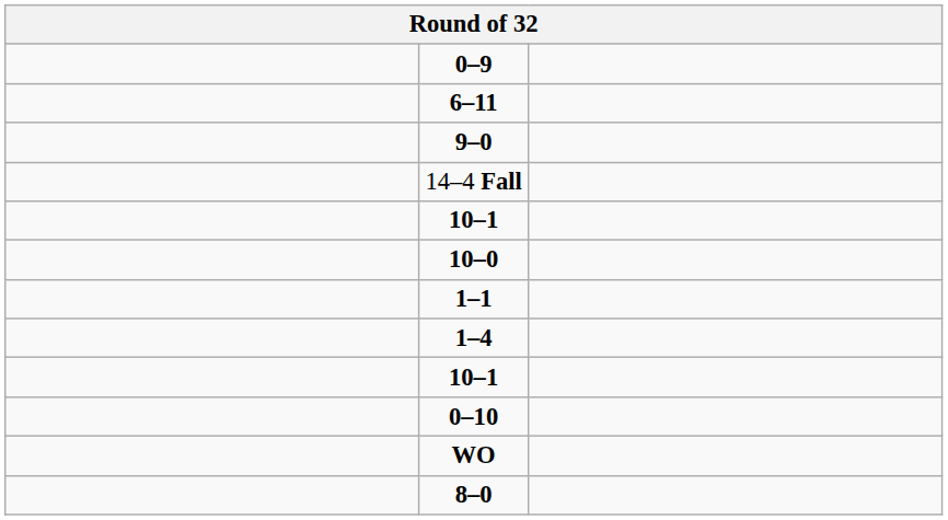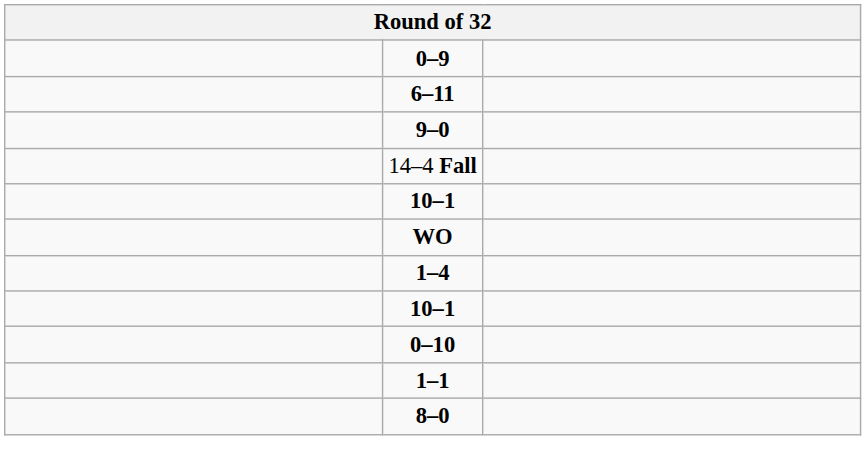- row: 10–0
rows swapped: WO <-> 1–1
